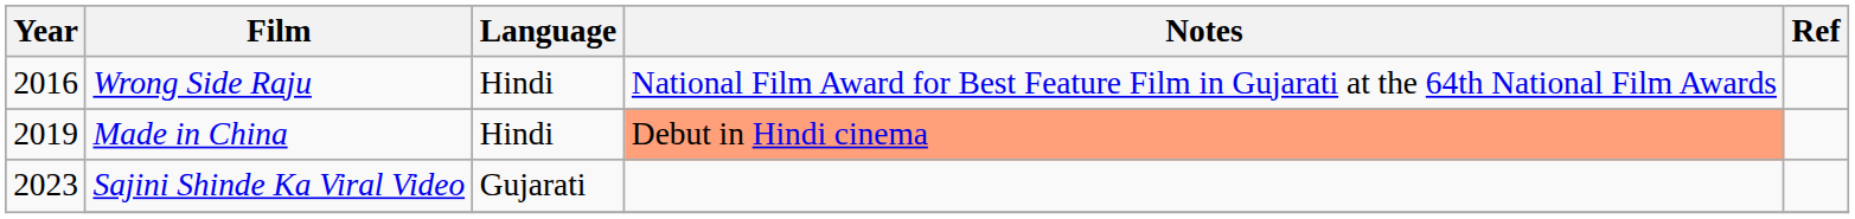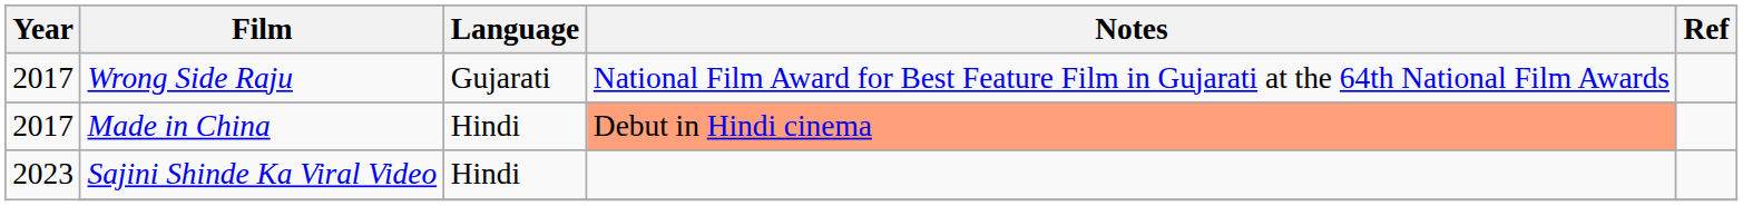Wrong Side Raju | Year: 2016 -> 2017
Wrong Side Raju | Language: Hindi -> Gujarati
Made in China | Year: 2019 -> 2017
Sajini Shinde Ka Viral Video | Language: Gujarati -> Hindi
